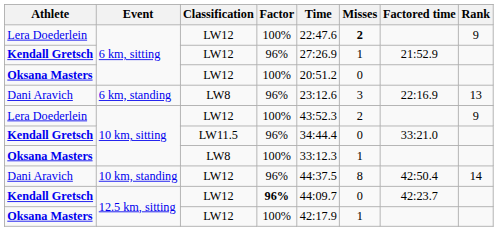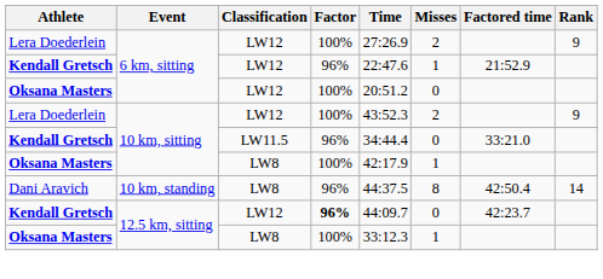Lera Doederlein / 6 km, sitting | Time: 22:47.6 -> 27:26.9
Lera Doederlein / 6 km, sitting | Misses: bold -> normal
Kendall Gretsch / 6 km, sitting | Time: 27:26.9 -> 22:47.6
- row: Dani Aravich | 6 km, standing | LW8 | 96% | 23:12.6 | 3 | 22:16.9 | 13
Oksana Masters / 10 km, sitting | Time: 33:12.3 -> 42:17.9
10 km, standing | Classification: LW12 -> LW8
Oksana Masters / 12.5 km, sitting | Classification: LW12 -> LW8
Oksana Masters / 12.5 km, sitting | Time: 42:17.9 -> 33:12.3
